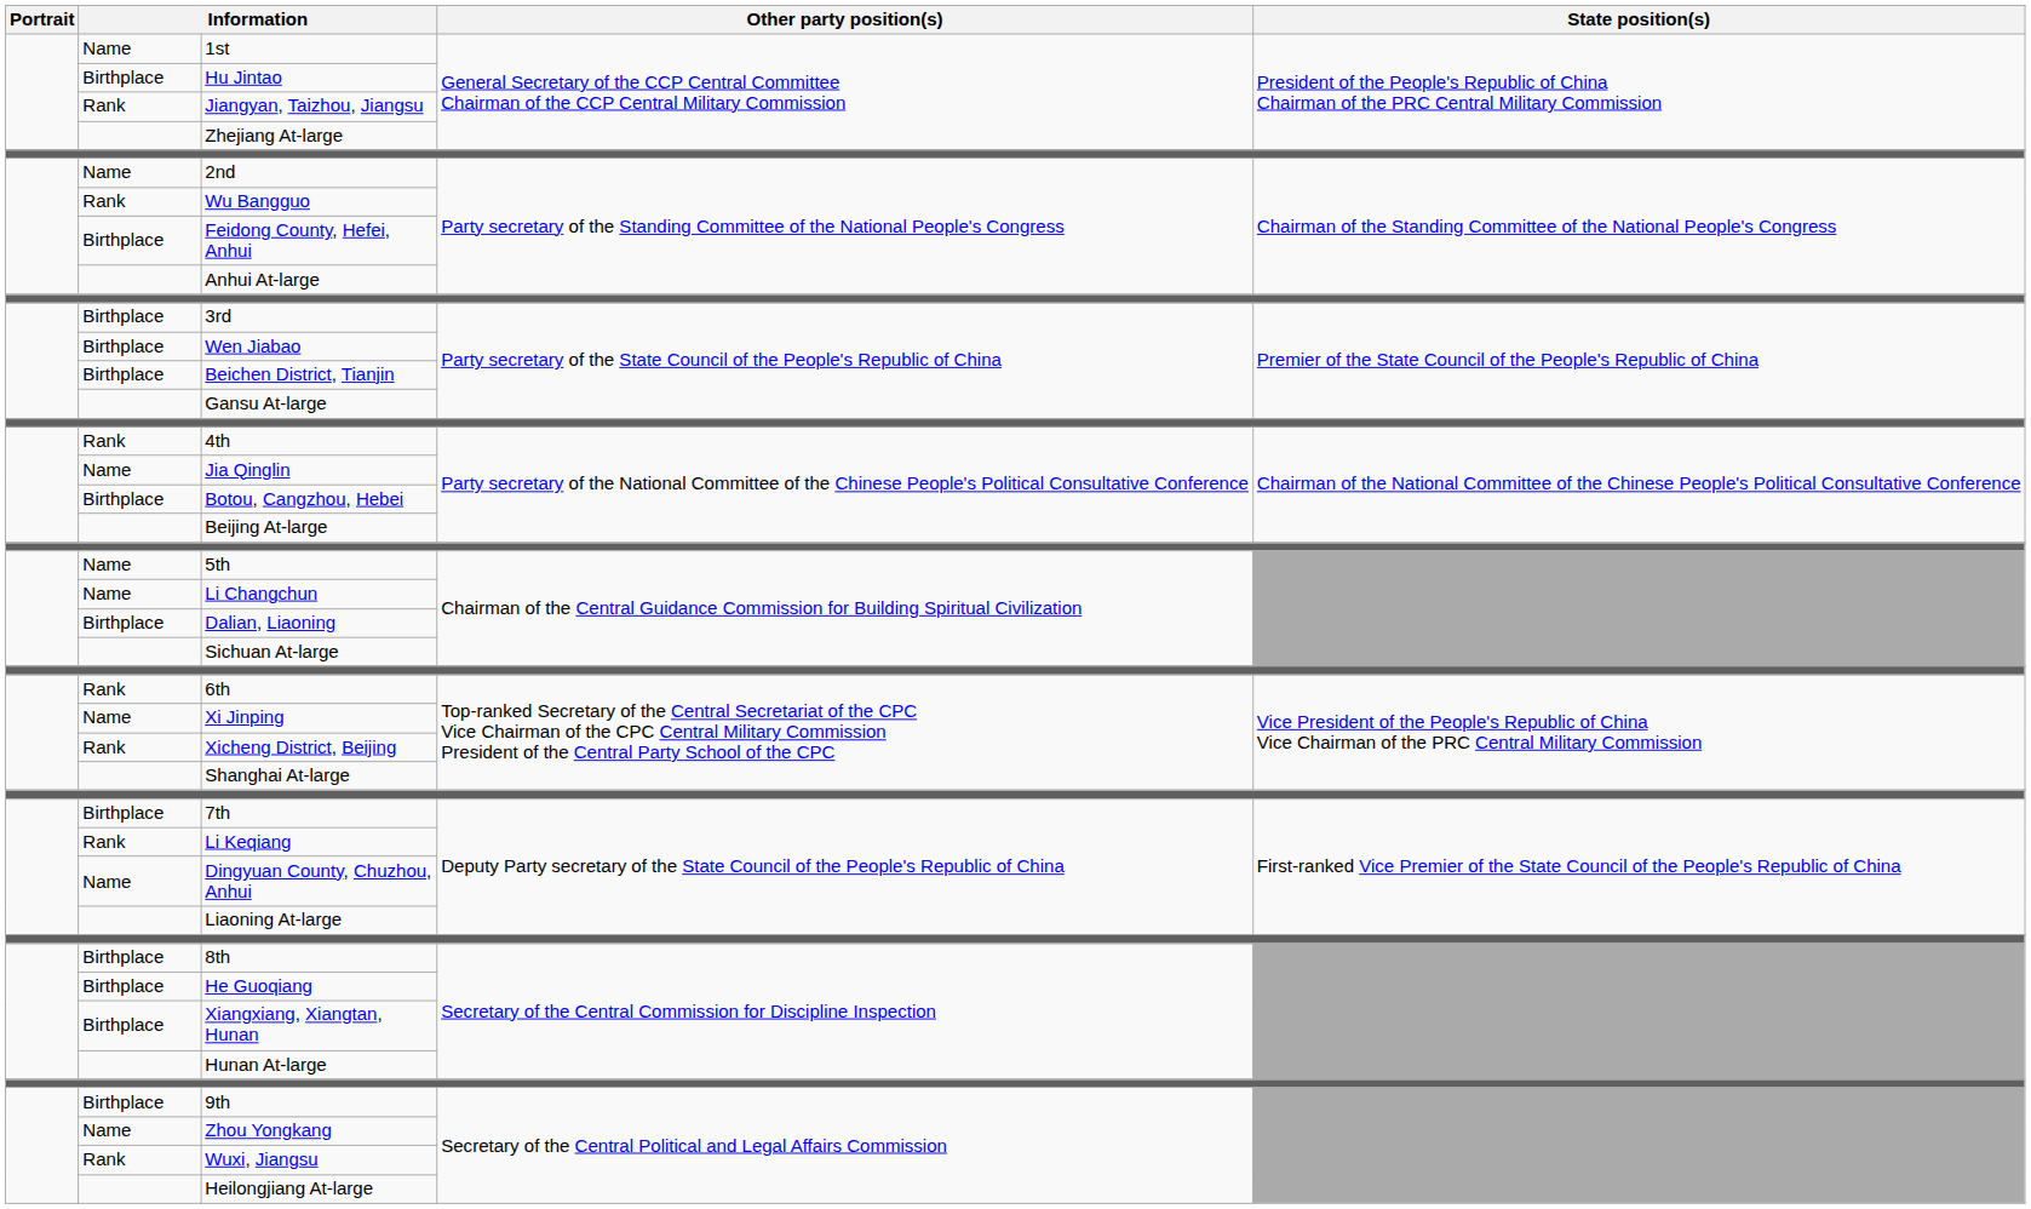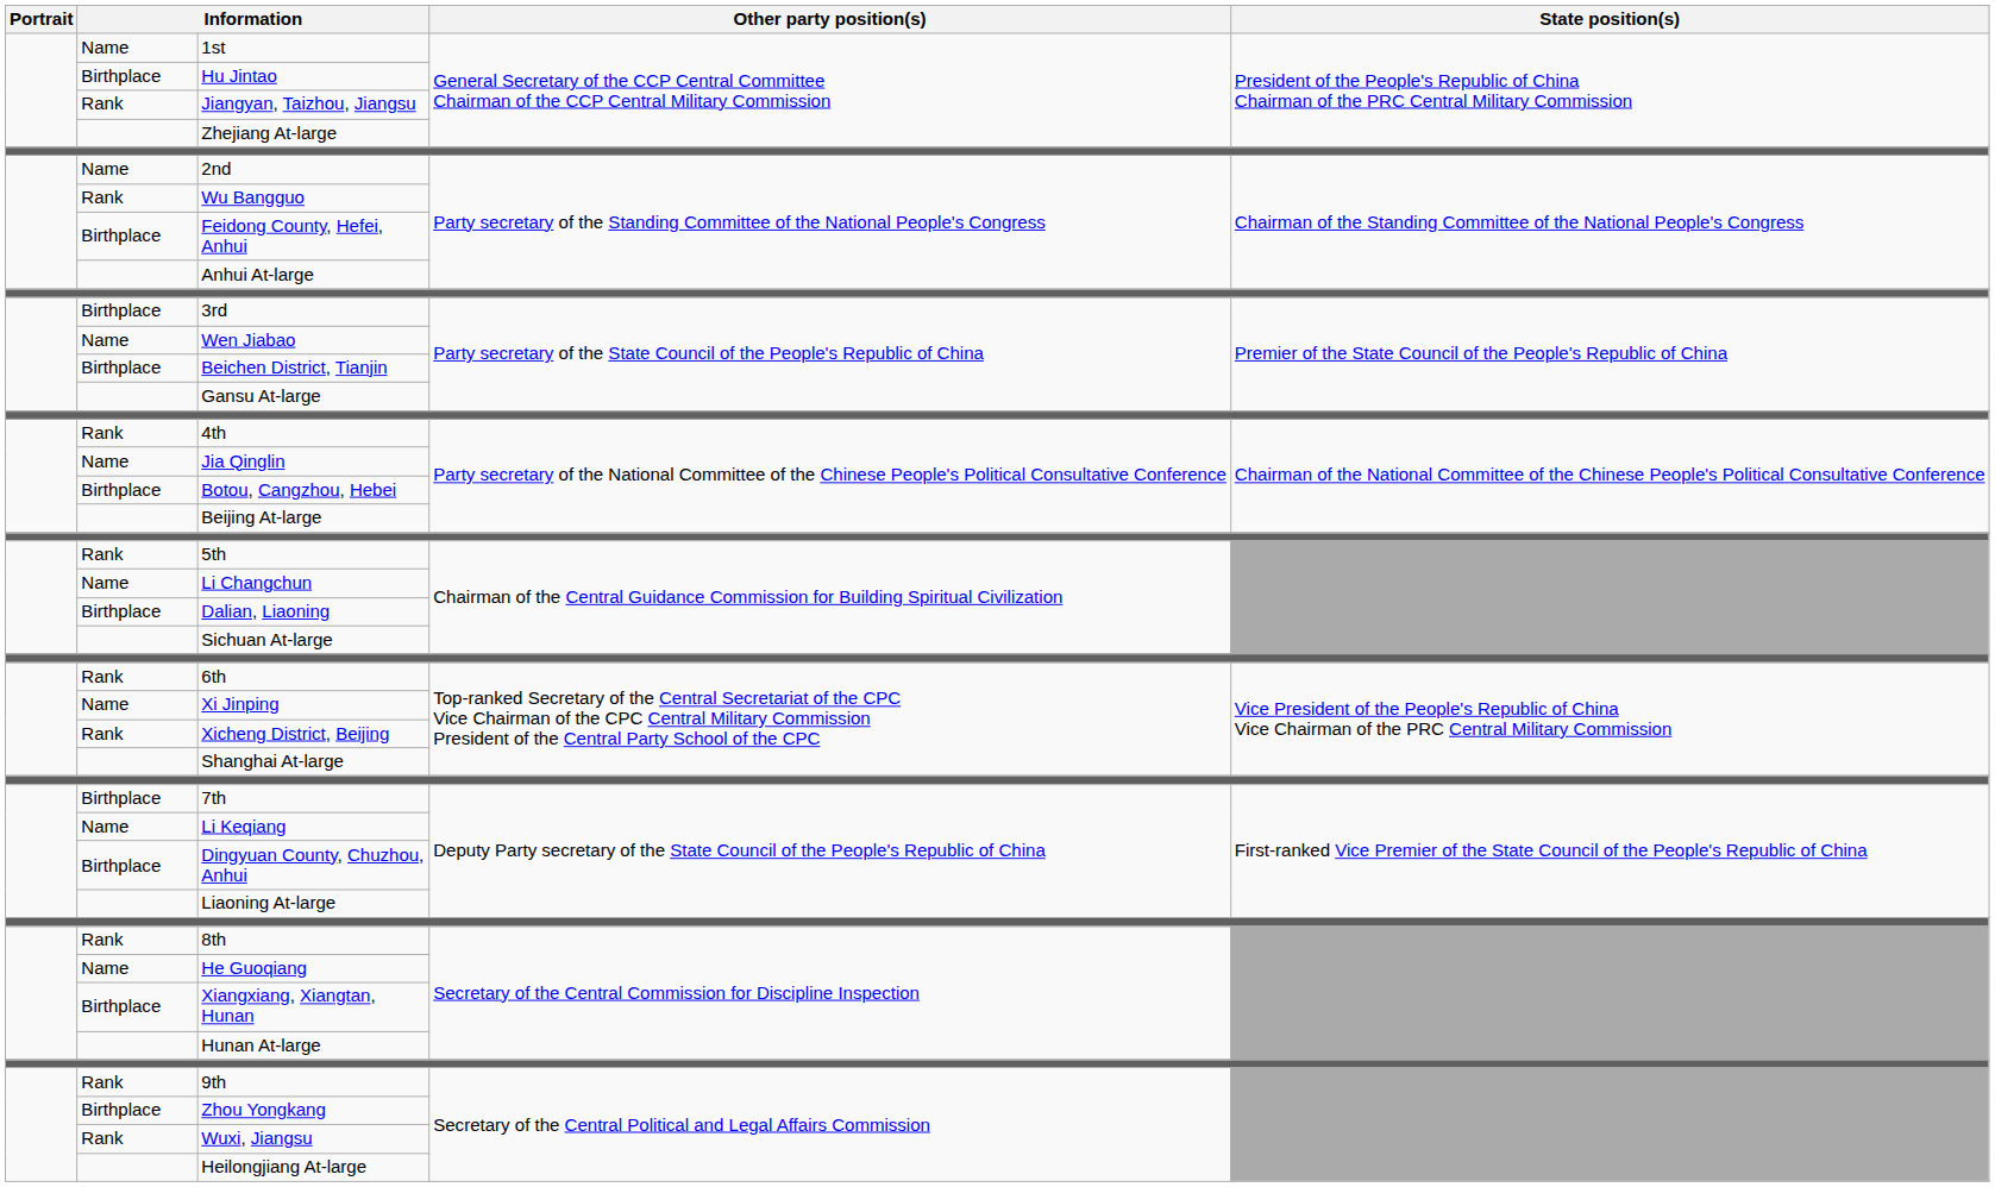Wen Jiabao | column 2: Birthplace -> Name
5th | column 2: Name -> Rank
Li Keqiang | column 2: Rank -> Name
Dingyuan County, Chuzhou, Anhui | column 2: Name -> Birthplace
8th | column 2: Birthplace -> Rank
He Guoqiang | column 2: Birthplace -> Name
9th | column 2: Birthplace -> Rank
Zhou Yongkang | column 2: Name -> Birthplace
